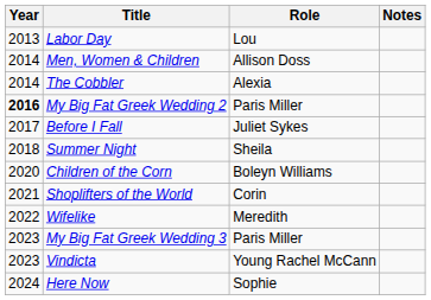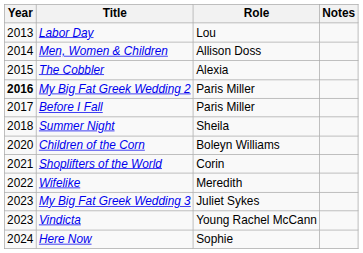The Cobbler | Year: 2014 -> 2015
Before I Fall | Role: Juliet Sykes -> Paris Miller
My Big Fat Greek Wedding 3 | Role: Paris Miller -> Juliet Sykes
